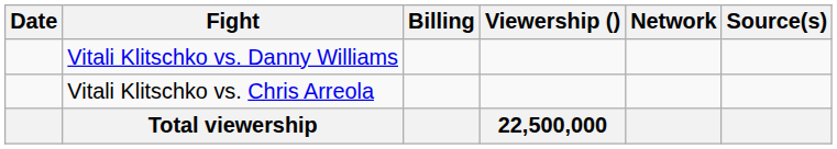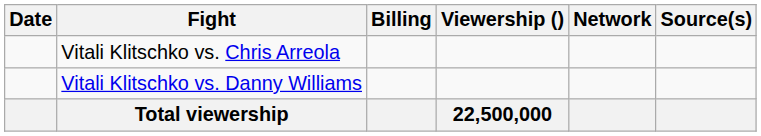rows swapped: Vitali Klitschko vs. Danny Williams <-> Vitali Klitschko vs. Chris Arreola
